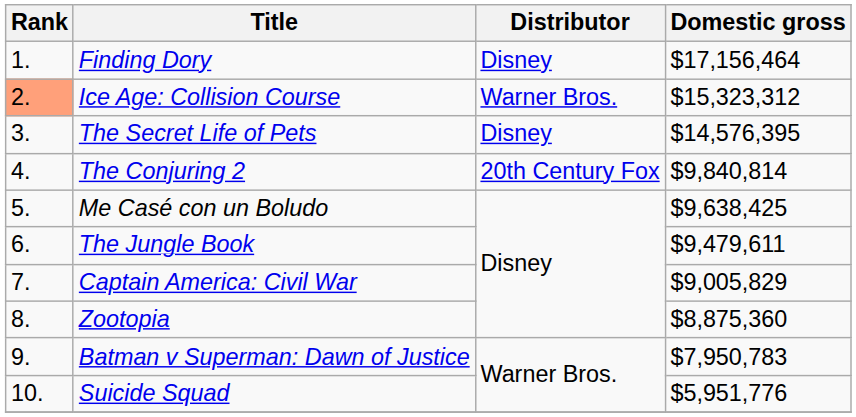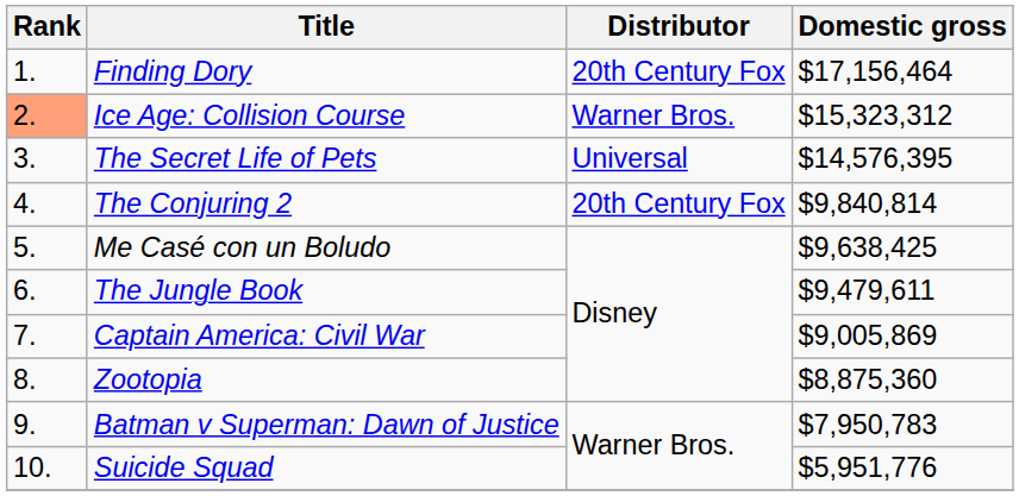Finding Dory | Distributor: Disney -> 20th Century Fox
The Secret Life of Pets | Distributor: Disney -> Universal
Captain America: Civil War | Domestic gross: $9,005,829 -> $9,005,869
